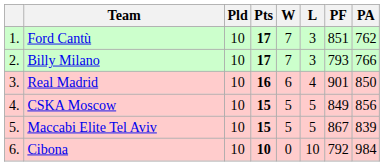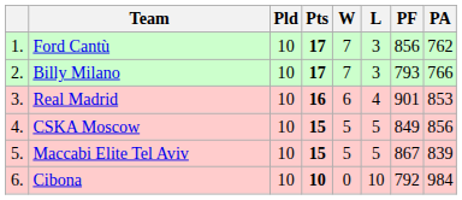Ford Cantù | PF: 851 -> 856
Real Madrid | PA: 850 -> 853
